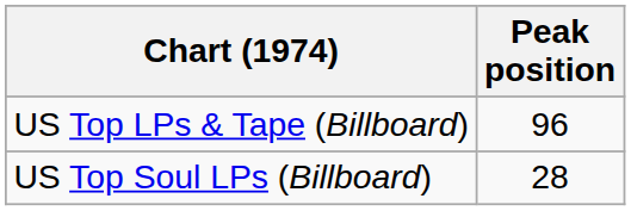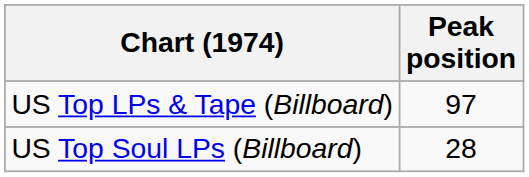US Top LPs & Tape (Billboard) | Peak position: 96 -> 97
